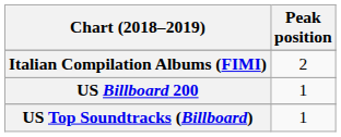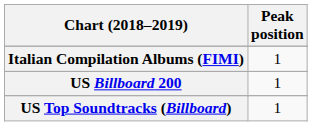Italian Compilation Albums (FIMI) | Peak position: 2 -> 1
